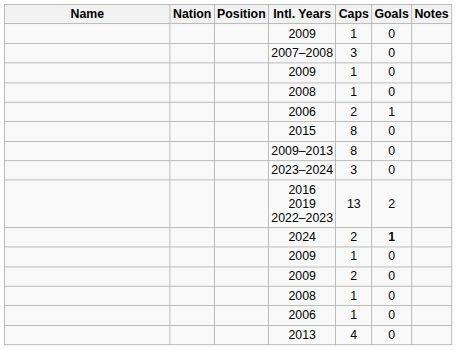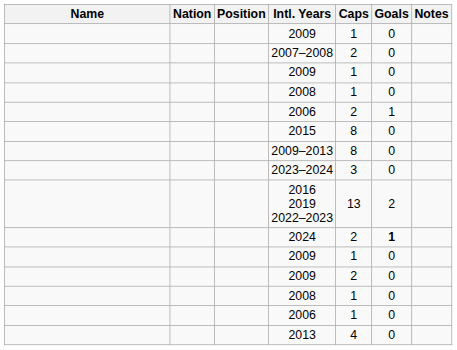2007–2008 | Caps: 3 -> 2
